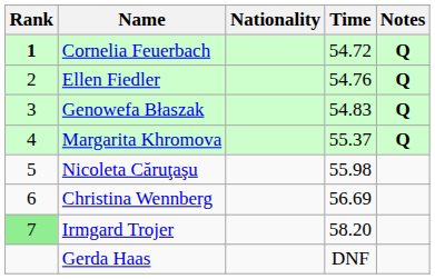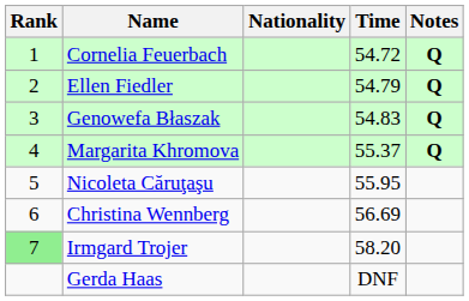Cornelia Feuerbach | Rank: bold -> normal
Ellen Fiedler | Time: 54.76 -> 54.79
Nicoleta Căruţaşu | Time: 55.98 -> 55.95
